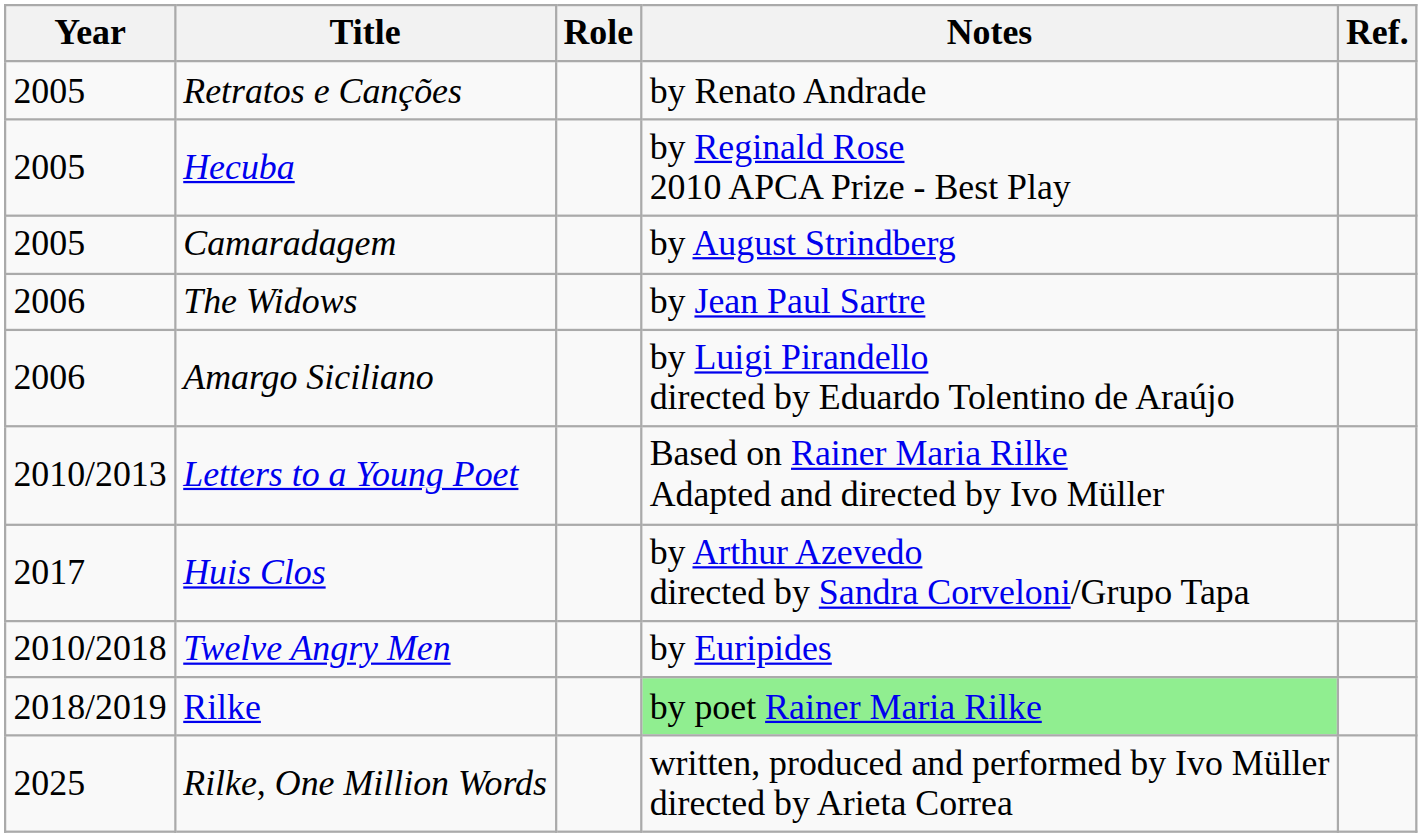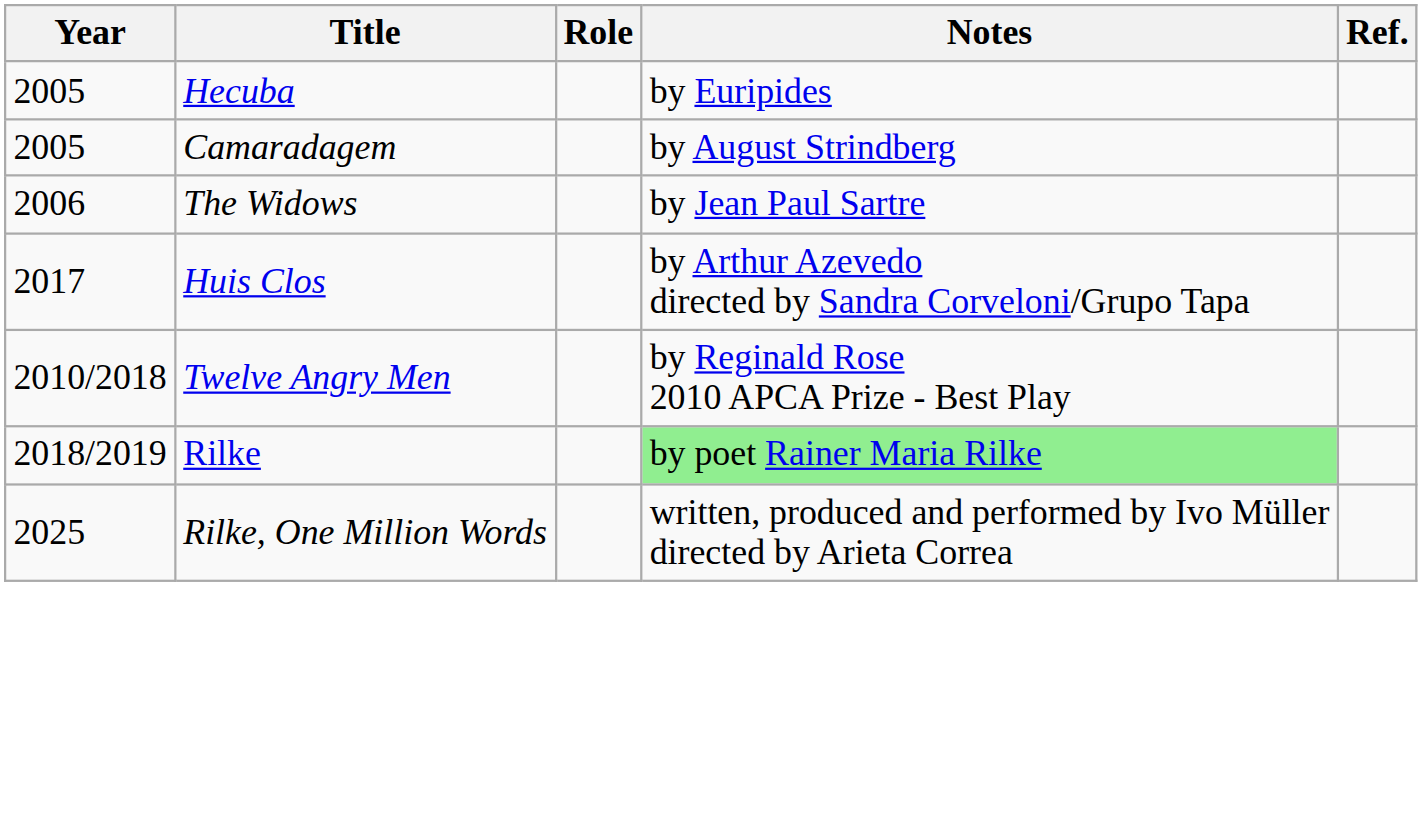- row: 2005 | Retratos e Canções | by Renato Andrade
Hecuba | Notes: by Reginald Rose 2010 APCA Prize - Best Play -> by Euripides
- row: 2006 | Amargo Siciliano | by Luigi Pirandello directed by Eduardo Tolentino de Araújo
- row: 2010/2013 | Letters to a Young Poet | Based on Rainer Maria Rilke Adapted and directed by Ivo Müller
Twelve Angry Men | Notes: by Euripides -> by Reginald Rose 2010 APCA Prize - Best Play
